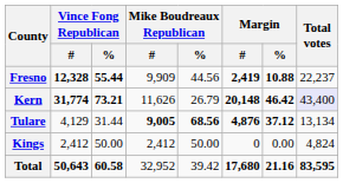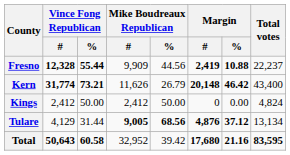Kern | Total votes: lavender background -> no background
rows swapped: Kings <-> Tulare
